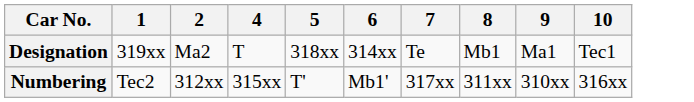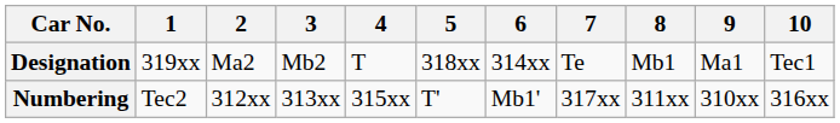+ column: 3 | Mb2 | 313xx
